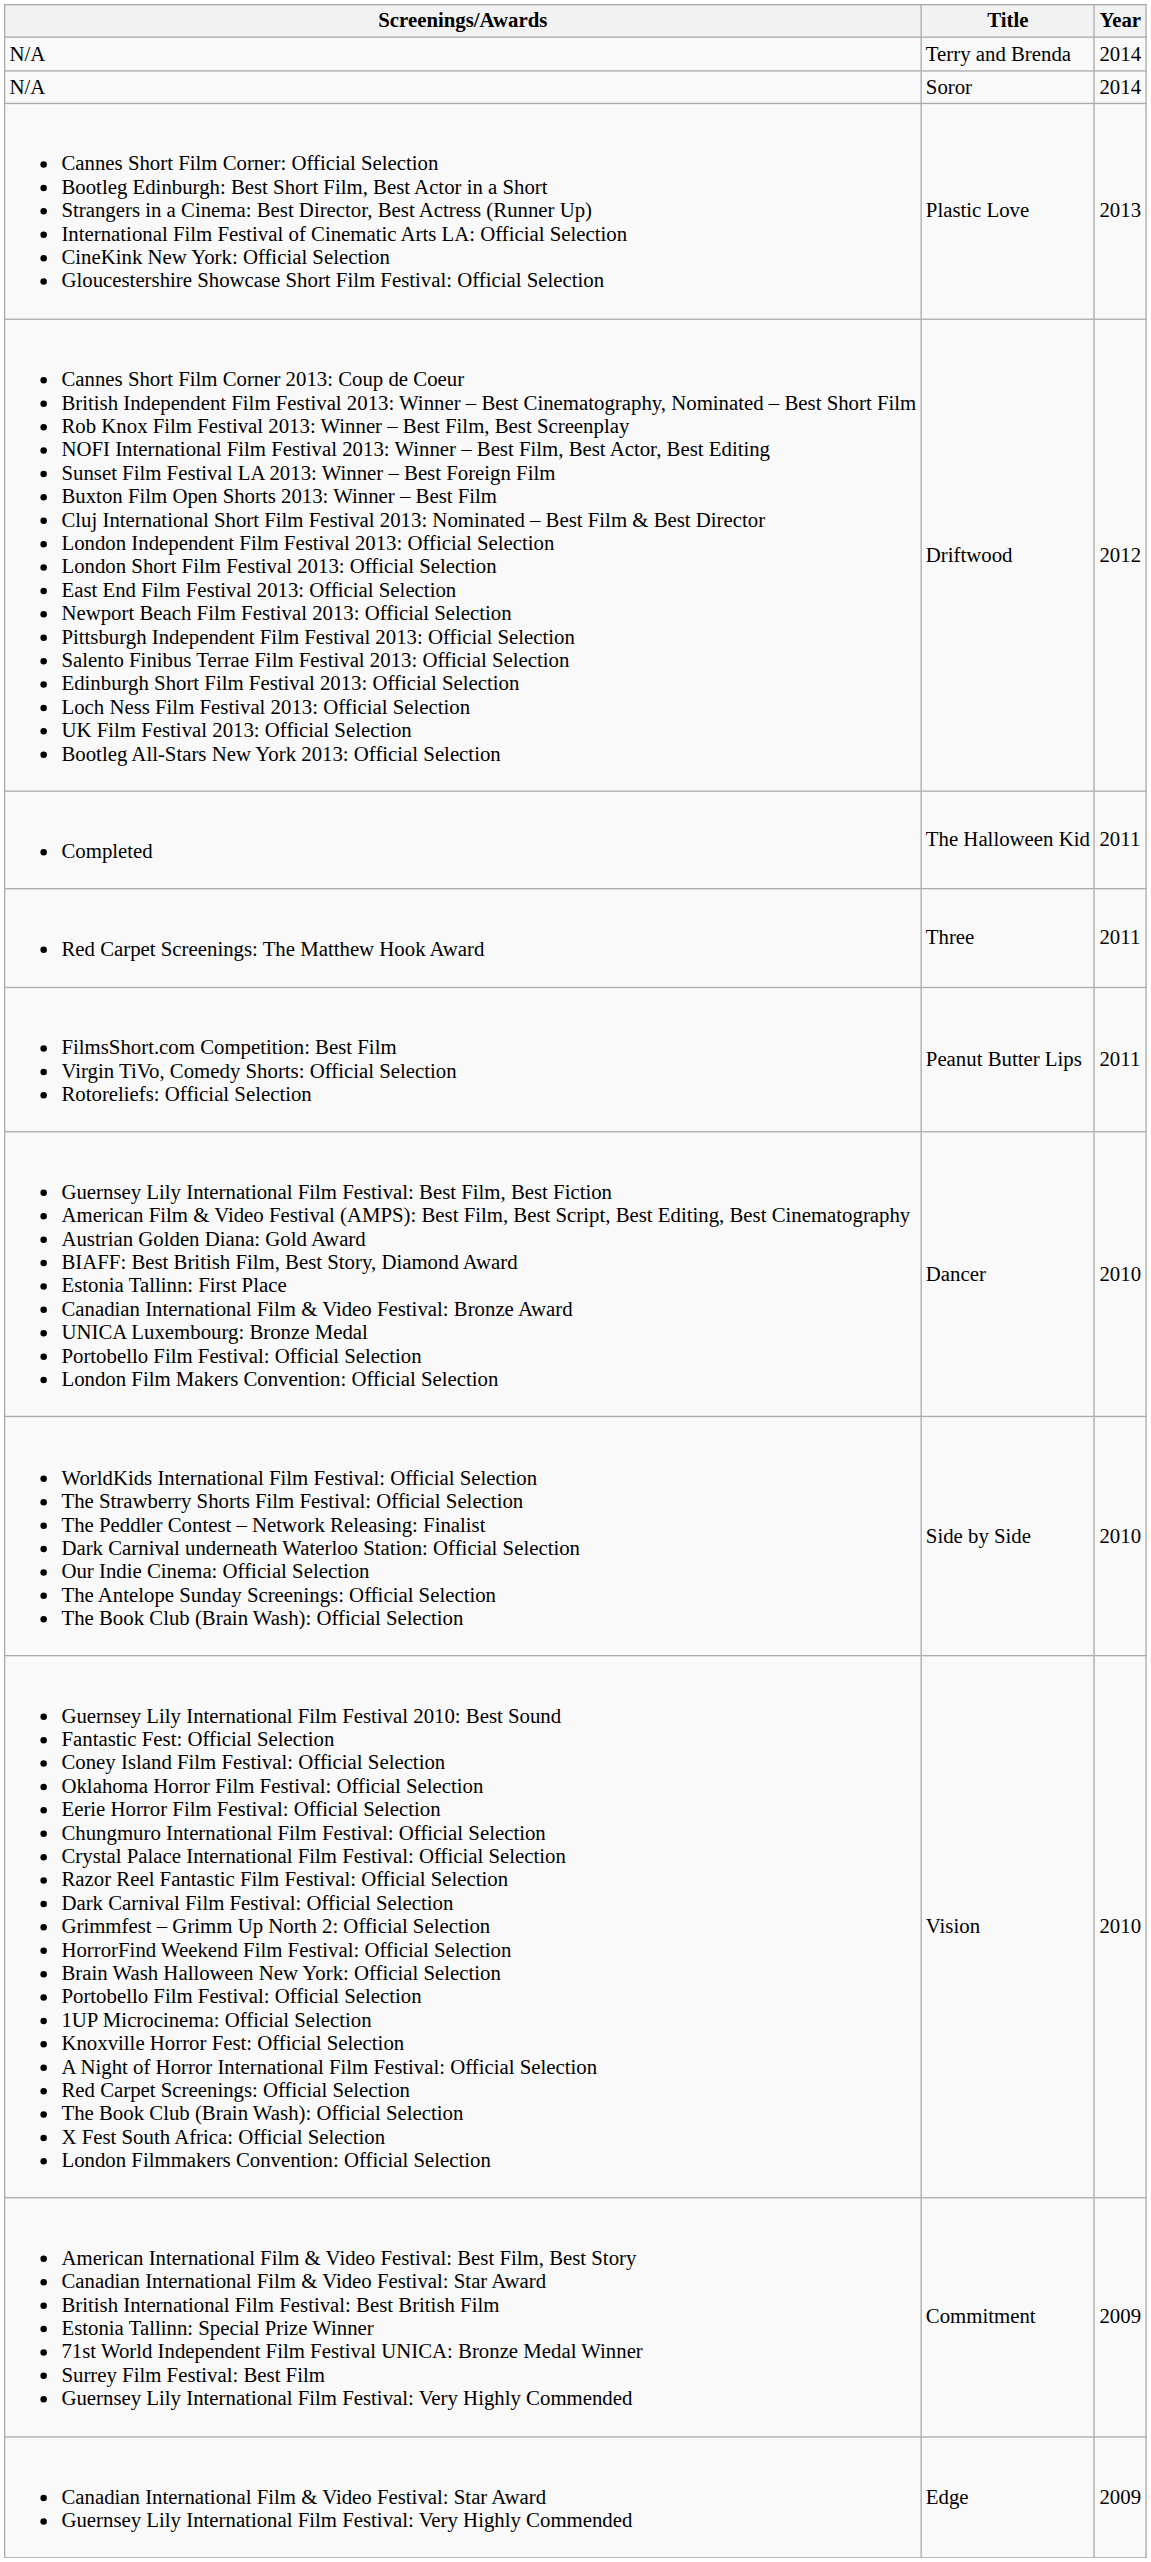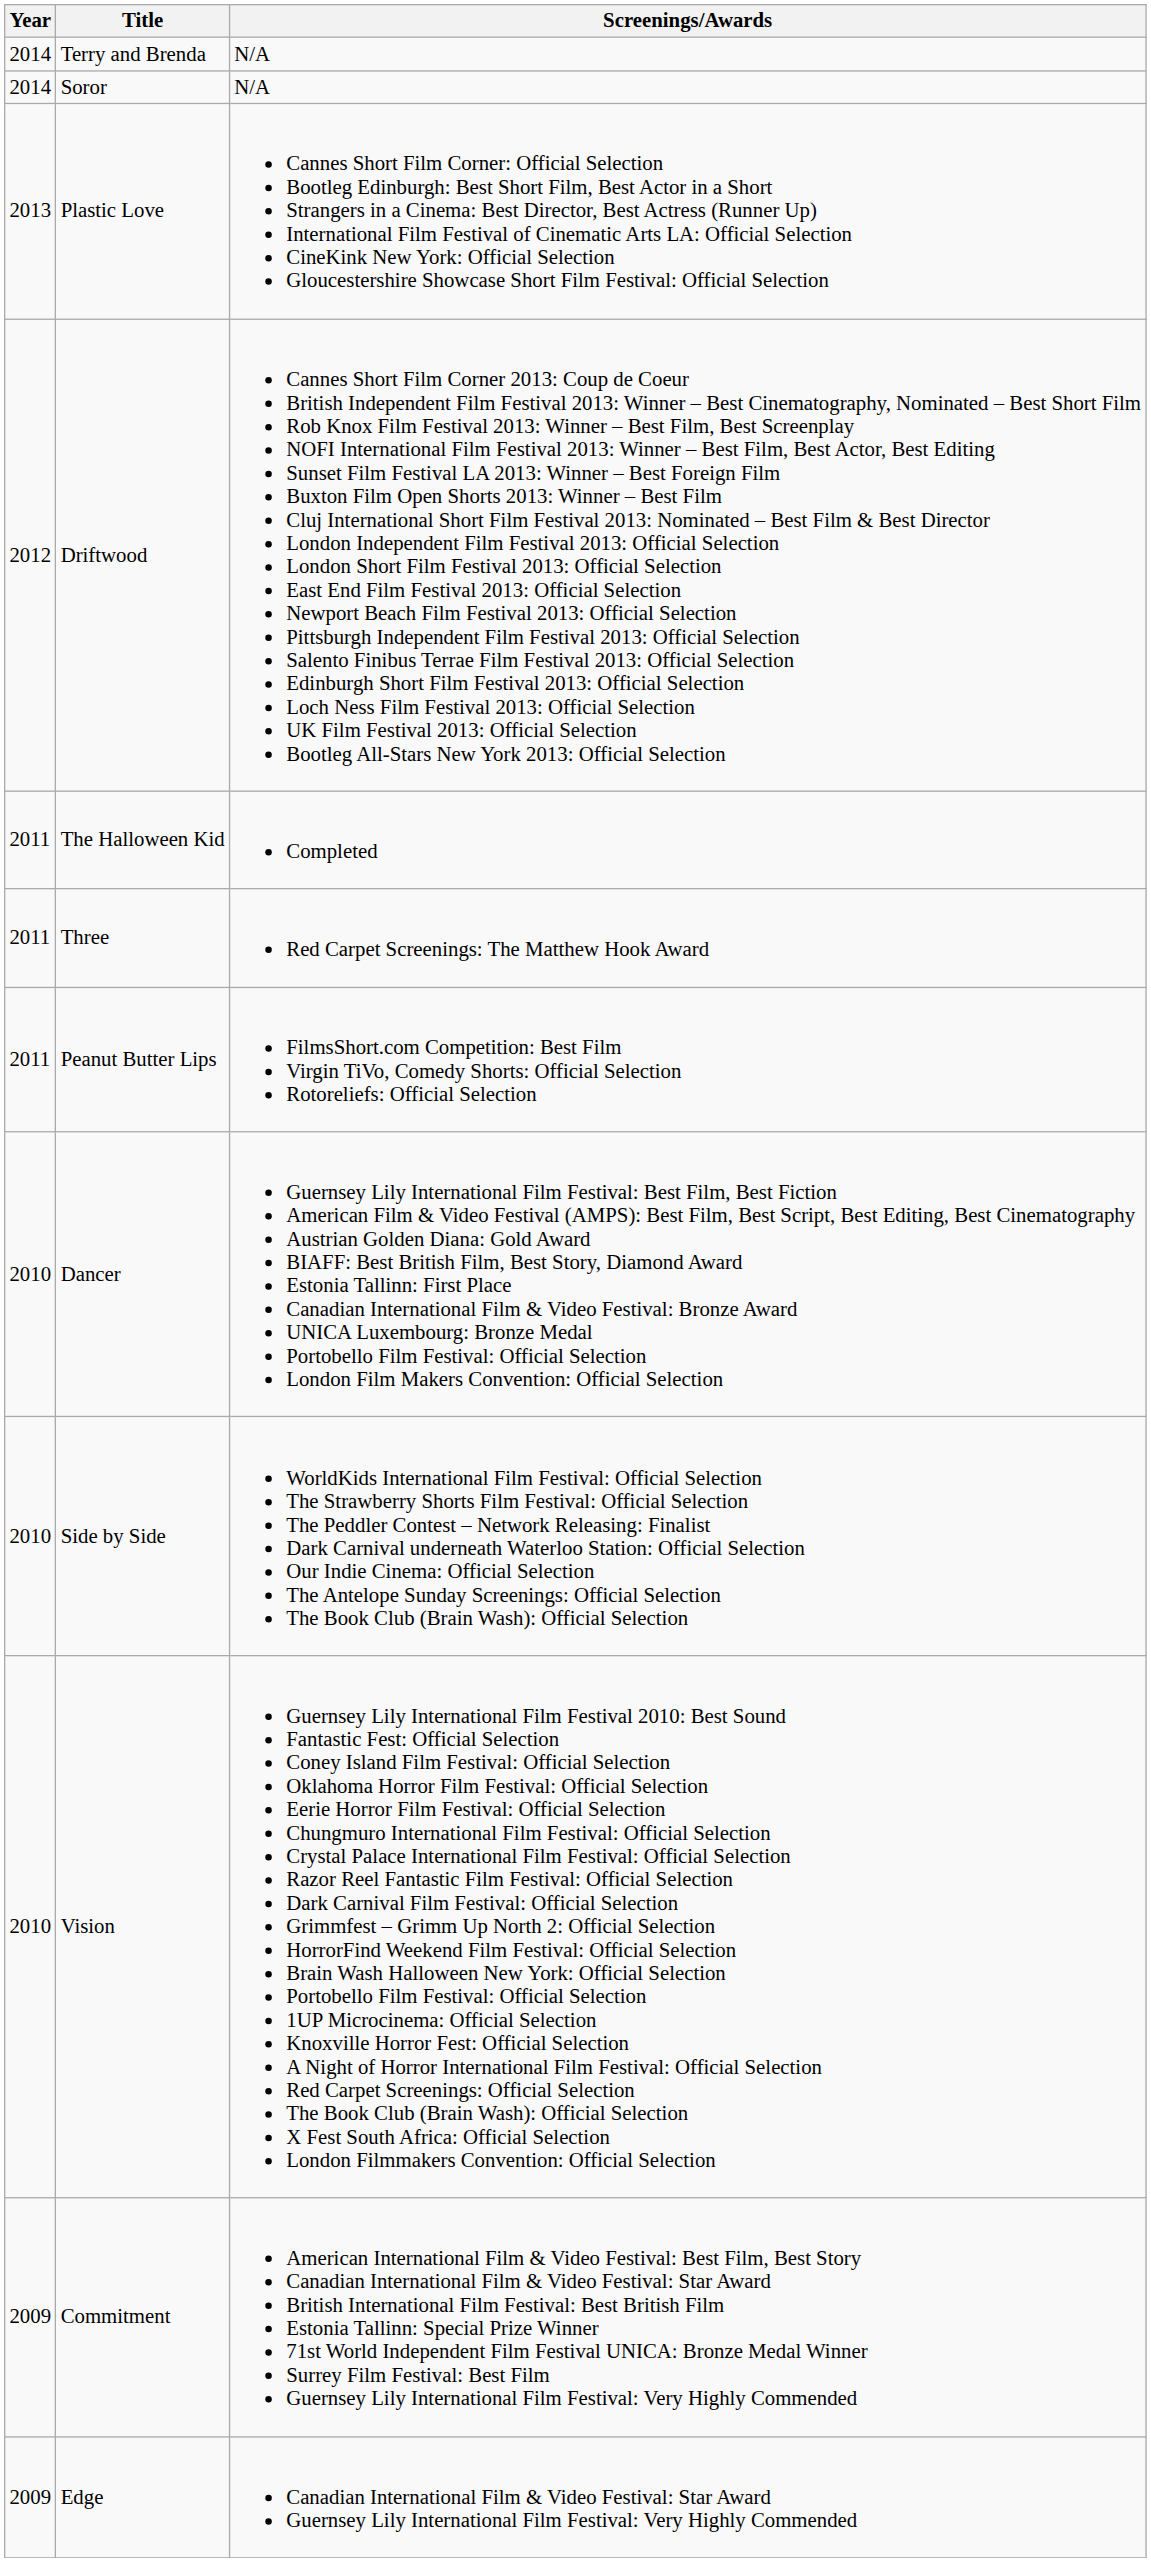columns swapped: Year <-> Screenings/Awards
